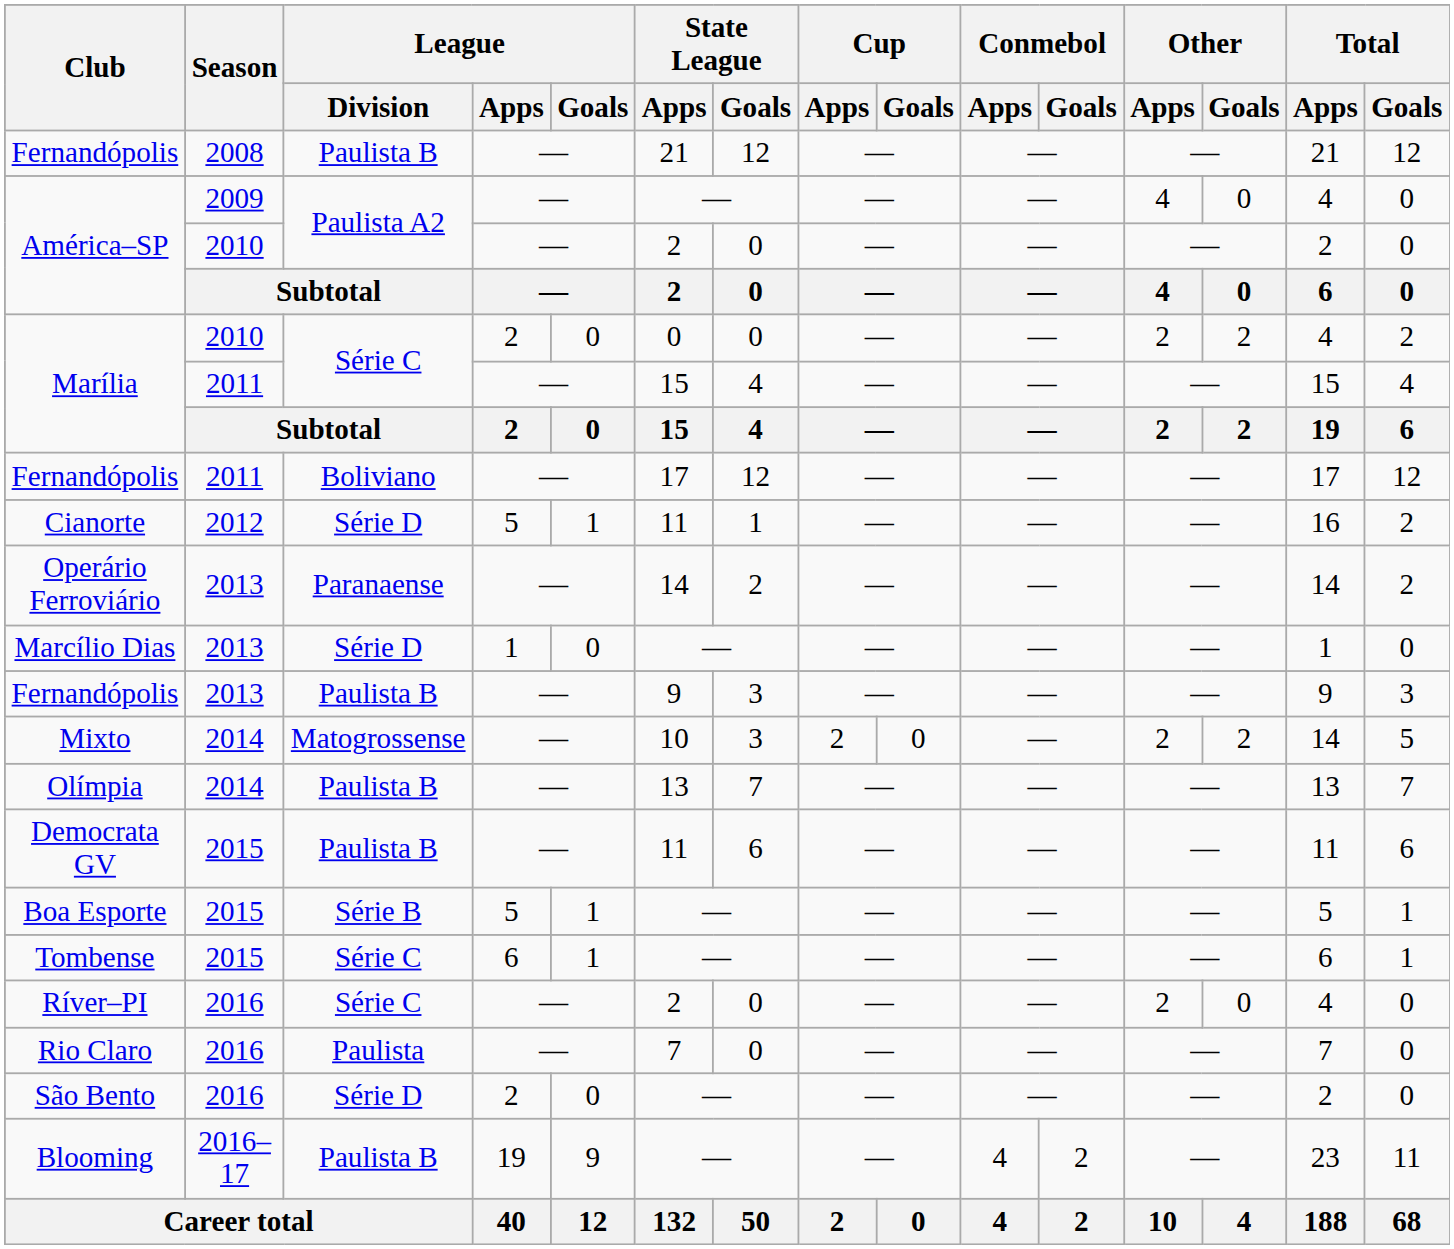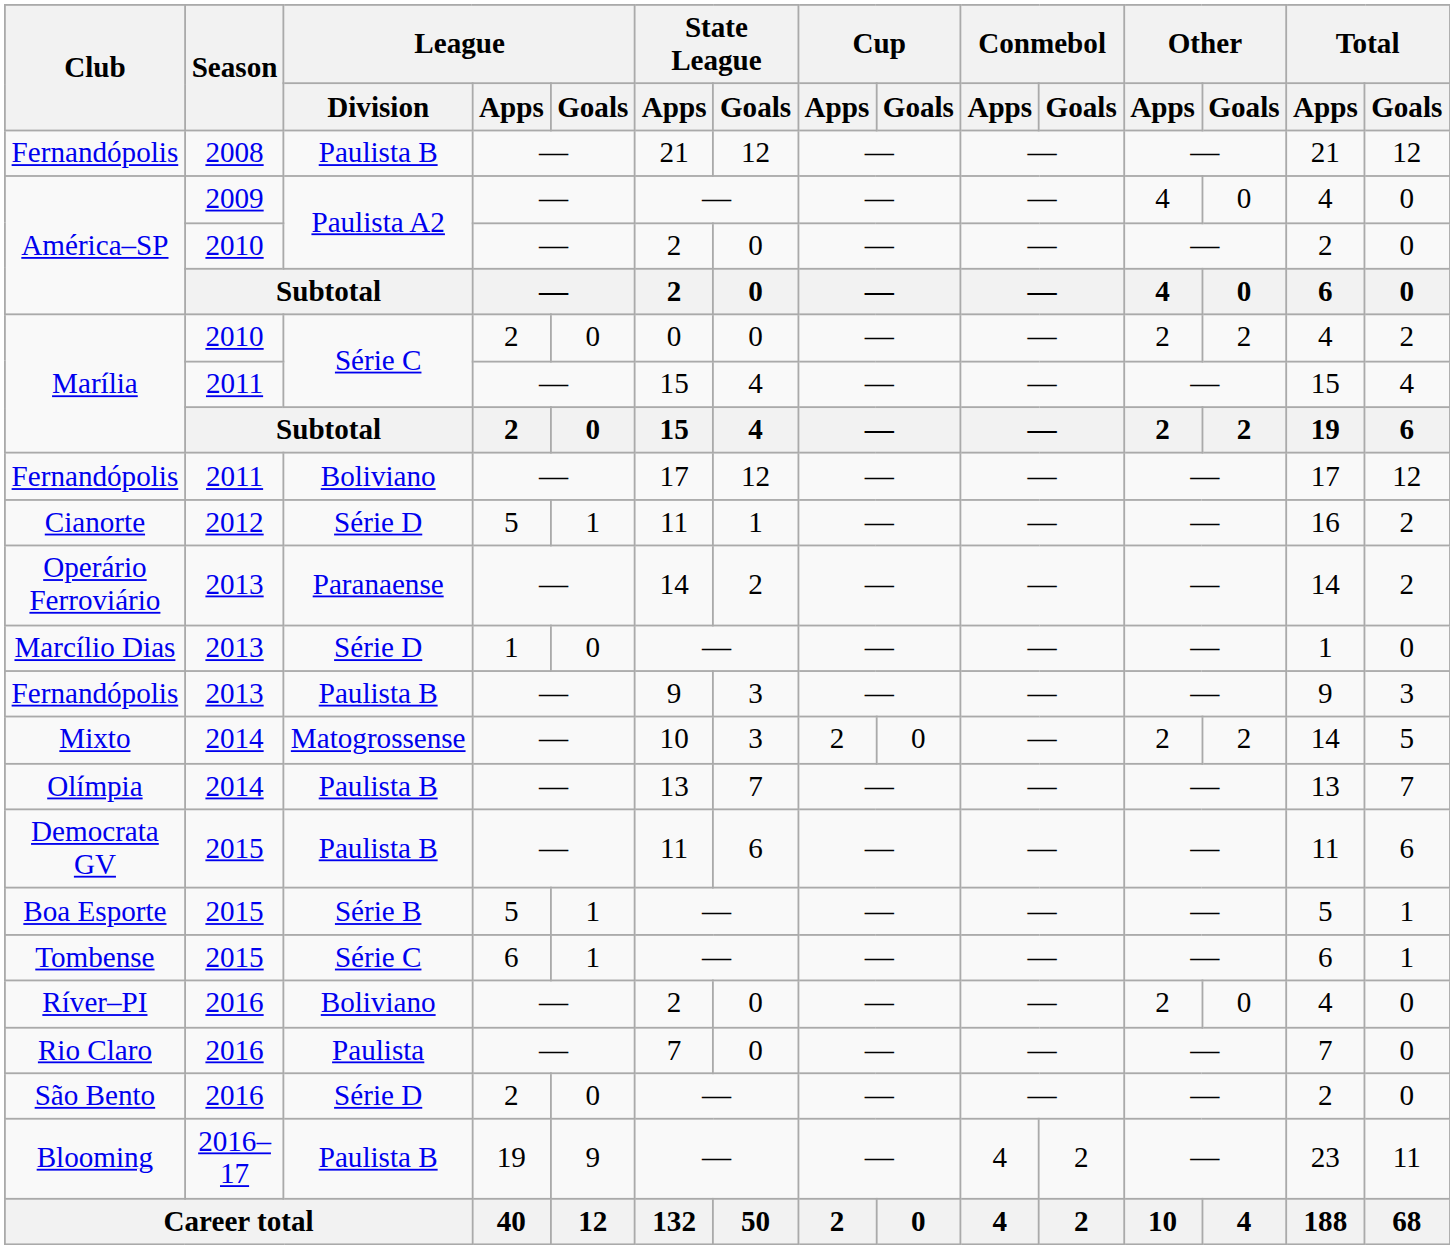Ríver–PI | League / Division: Série C -> Boliviano
